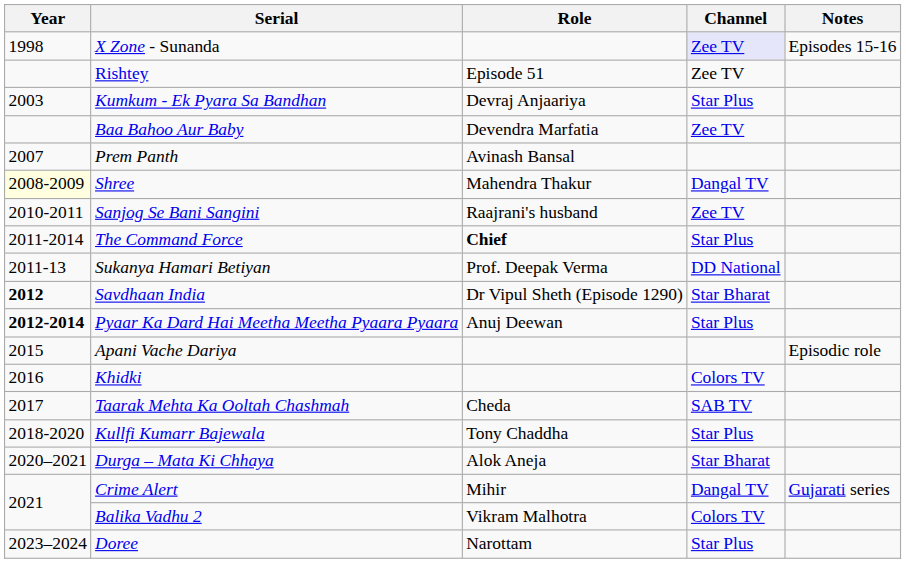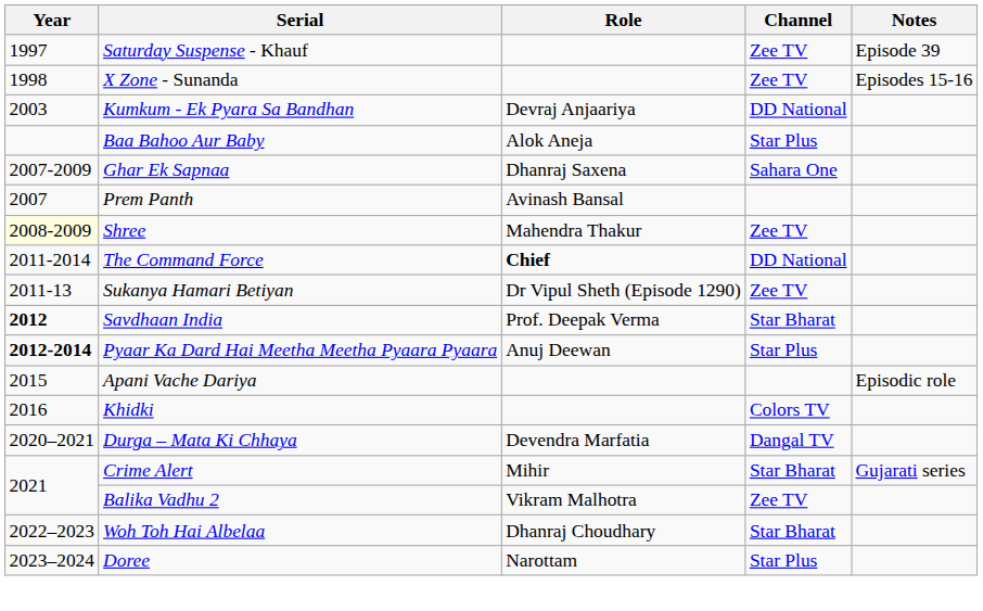+ row: 1997 | Saturday Suspense - Khauf | Zee TV | Episode 39
X Zone - Sunanda | Channel: lavender background -> no background
- row: Rishtey | Episode 51 | Zee TV
Kumkum - Ek Pyara Sa Bandhan | Channel: Star Plus -> DD National
Baa Bahoo Aur Baby | Role: Devendra Marfatia -> Alok Aneja
Baa Bahoo Aur Baby | Channel: Zee TV -> Star Plus
+ row: 2007-2009 | Ghar Ek Sapnaa | Dhanraj Saxena | Sahara One
Shree | Channel: Dangal TV -> Zee TV
- row: 2010-2011 | Sanjog Se Bani Sangini | Raajrani's husband | Zee TV
The Command Force | Channel: Star Plus -> DD National
Sukanya Hamari Betiyan | Role: Prof. Deepak Verma -> Dr Vipul Sheth (Episode 1290)
Sukanya Hamari Betiyan | Channel: DD National -> Zee TV
Savdhaan India | Role: Dr Vipul Sheth (Episode 1290) -> Prof. Deepak Verma
- row: 2017 | Taarak Mehta Ka Ooltah Chashmah | Cheda | SAB TV
- row: 2018-2020 | Kullfi Kumarr Bajewala | Tony Chaddha | Star Plus
Durga – Mata Ki Chhaya | Role: Alok Aneja -> Devendra Marfatia
Durga – Mata Ki Chhaya | Channel: Star Bharat -> Dangal TV
Crime Alert | Channel: Dangal TV -> Star Bharat
Balika Vadhu 2 | Channel: Colors TV -> Zee TV
+ row: 2022–2023 | Woh Toh Hai Albelaa | Dhanraj Choudhary | Star Bharat
